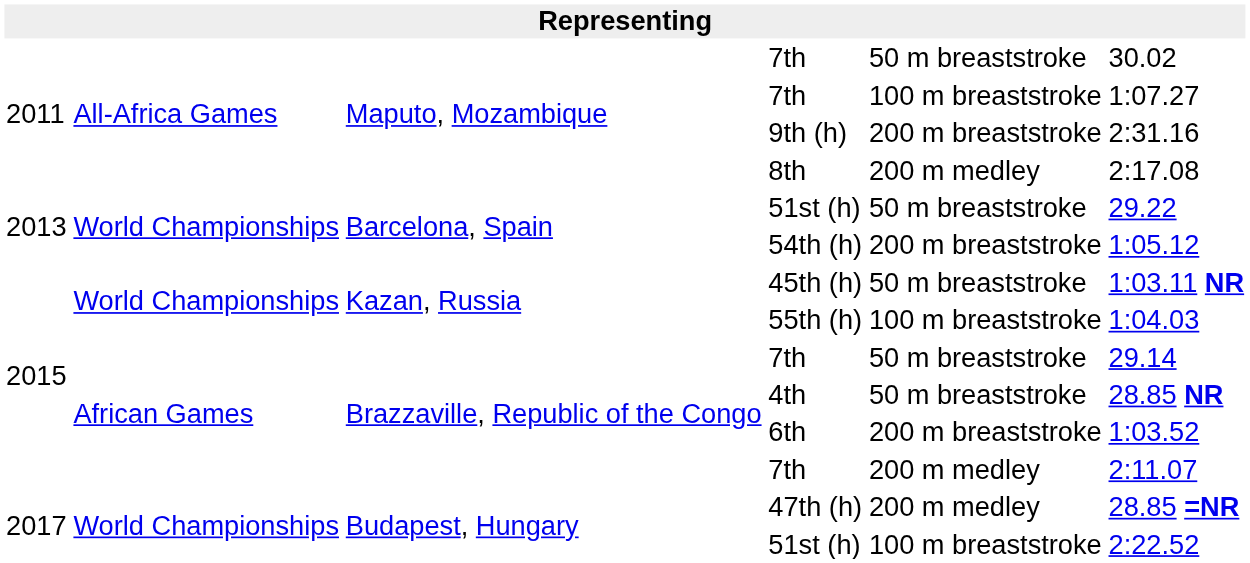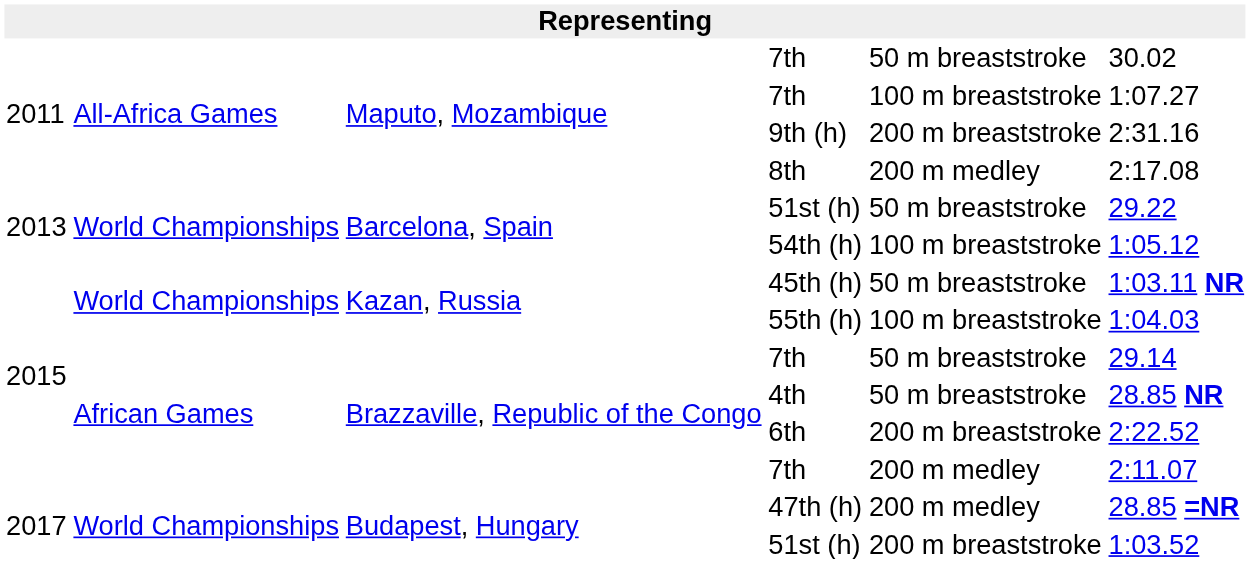54th (h) | column 5: 200 m breaststroke -> 100 m breaststroke
6th | column 6: 1:03.52 -> 2:22.52
Budapest, Hungary / 51st (h) | column 5: 100 m breaststroke -> 200 m breaststroke
Budapest, Hungary / 51st (h) | column 6: 2:22.52 -> 1:03.52
